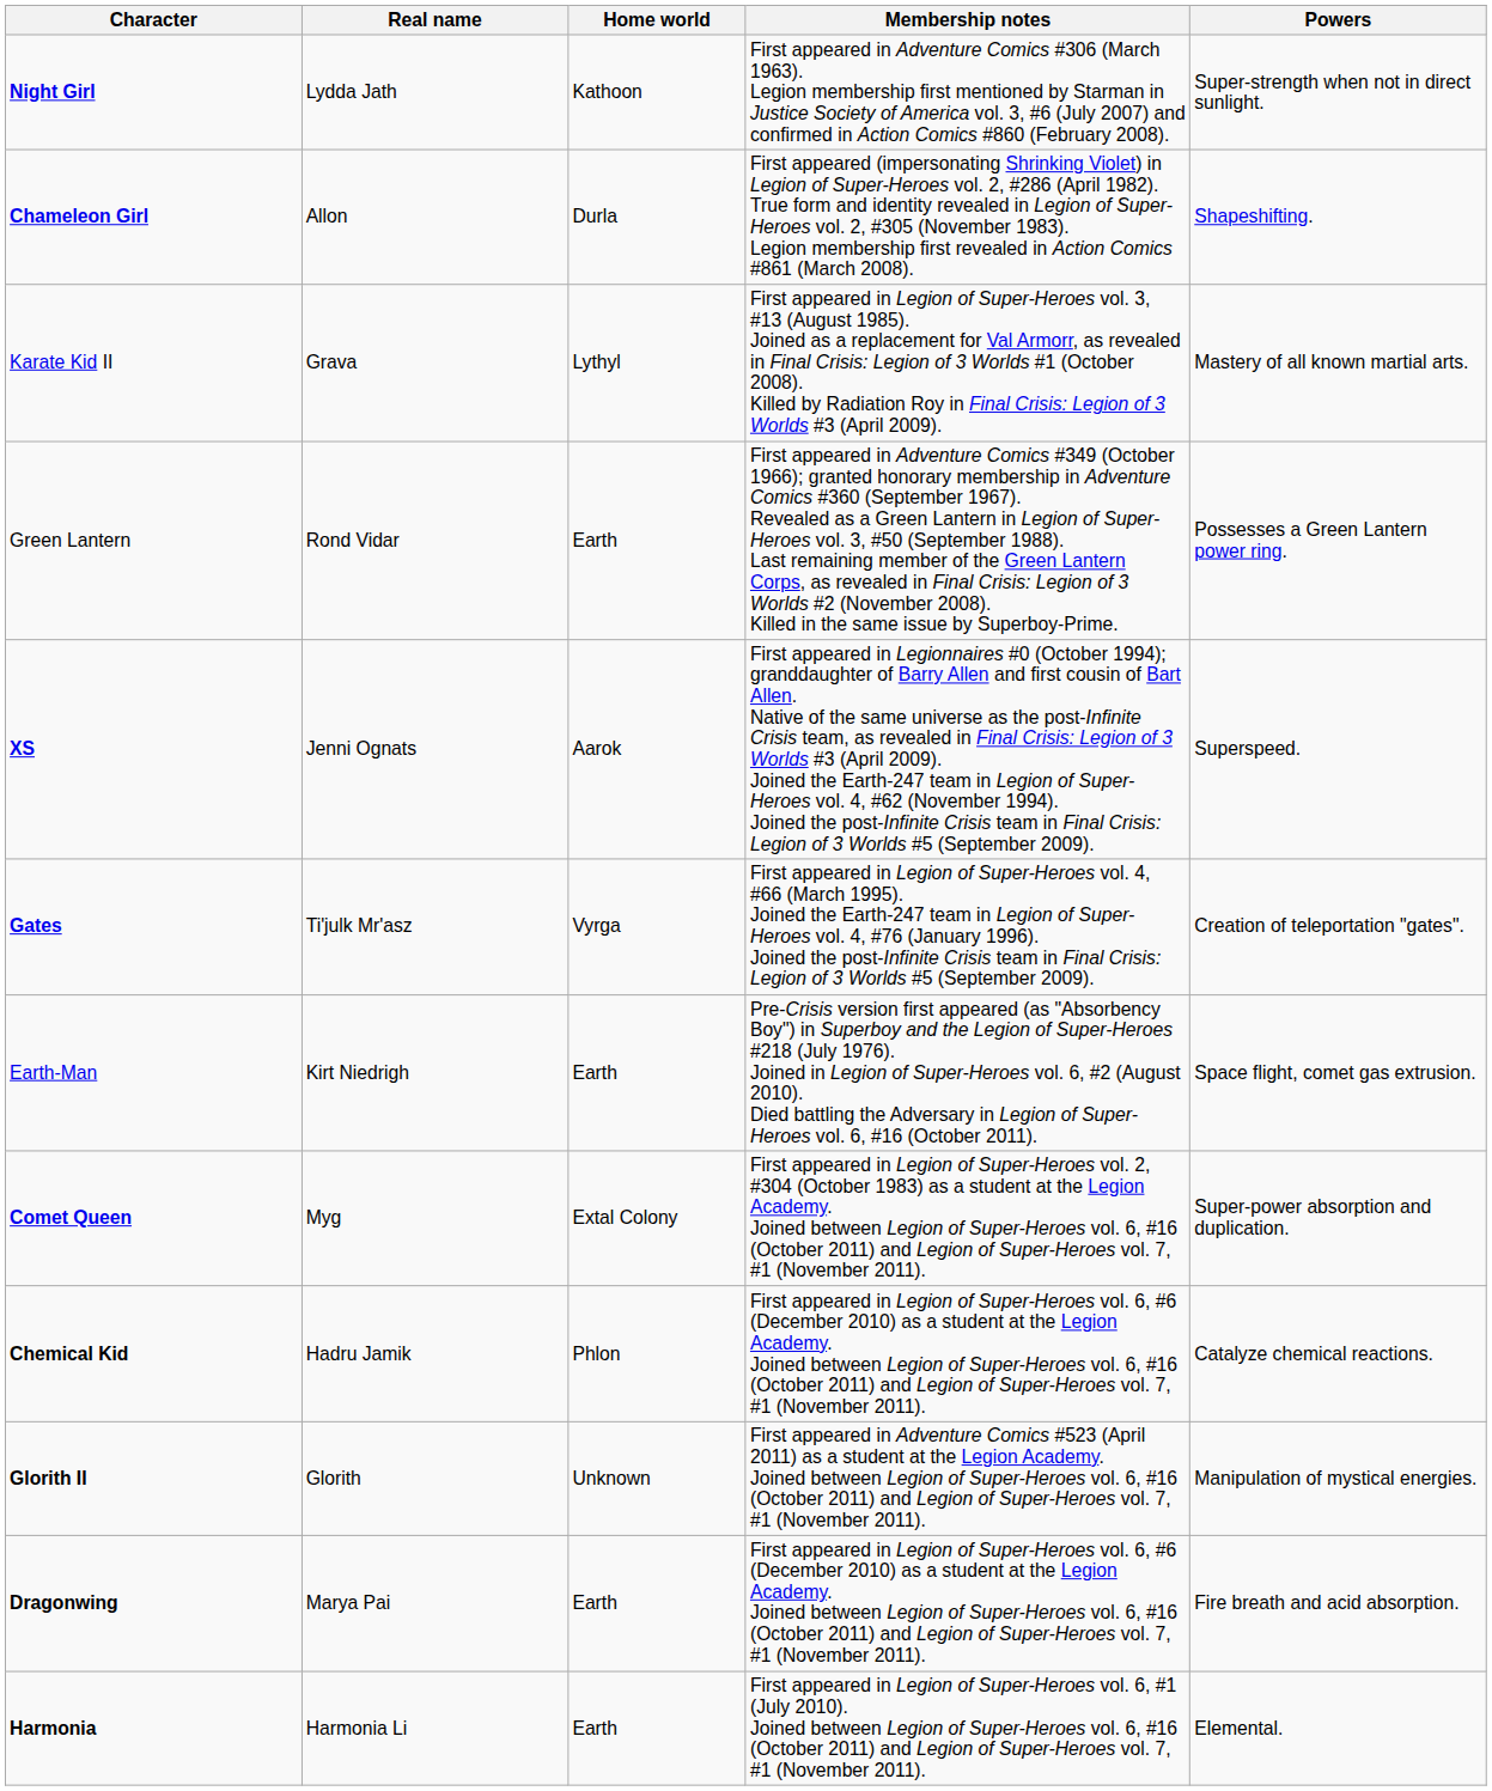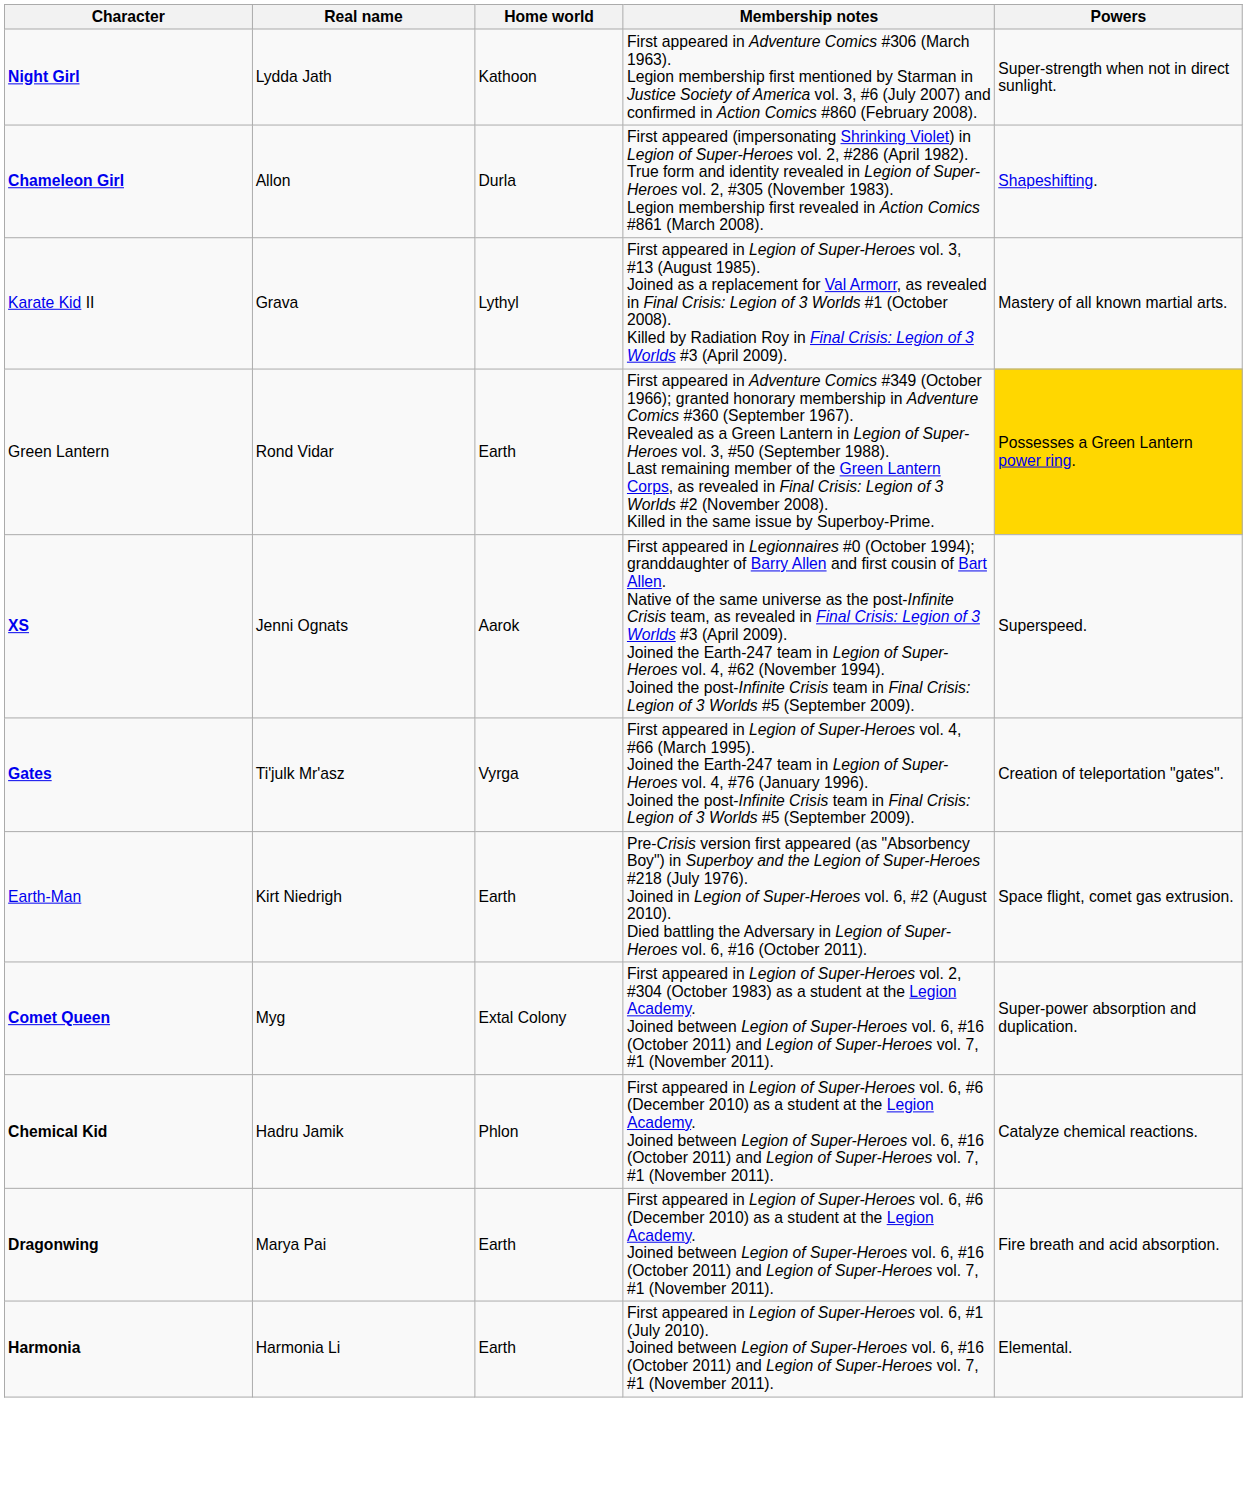Green Lantern | Powers: no background -> gold background
- row: Glorith II | Glorith | Unknown | First appeared in Adventure Comics #523 (April 2011) as a student at the Legion Academy. Joined between Legion of Super-Heroes vol. 6, #16 (October 2011) and Legion of Super-Heroes vol. 7, #1 (November 2011). | Manipulation of mystical energies.
